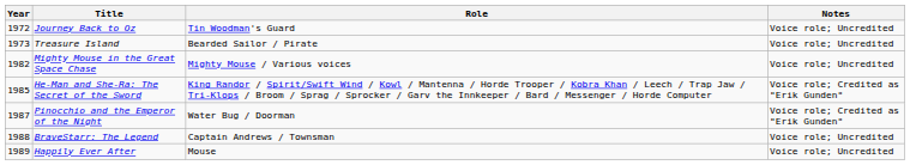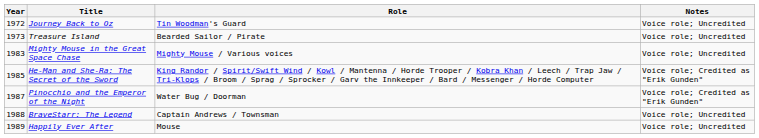Mighty Mouse in the Great Space Chase | Year: 1982 -> 1983
